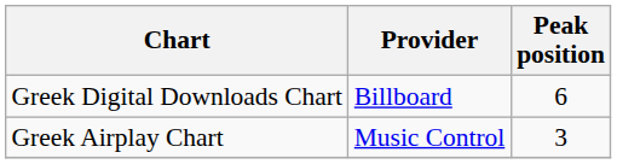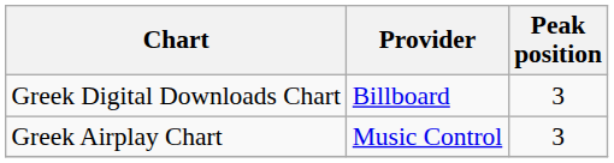Greek Digital Downloads Chart | Peak position: 6 -> 3
